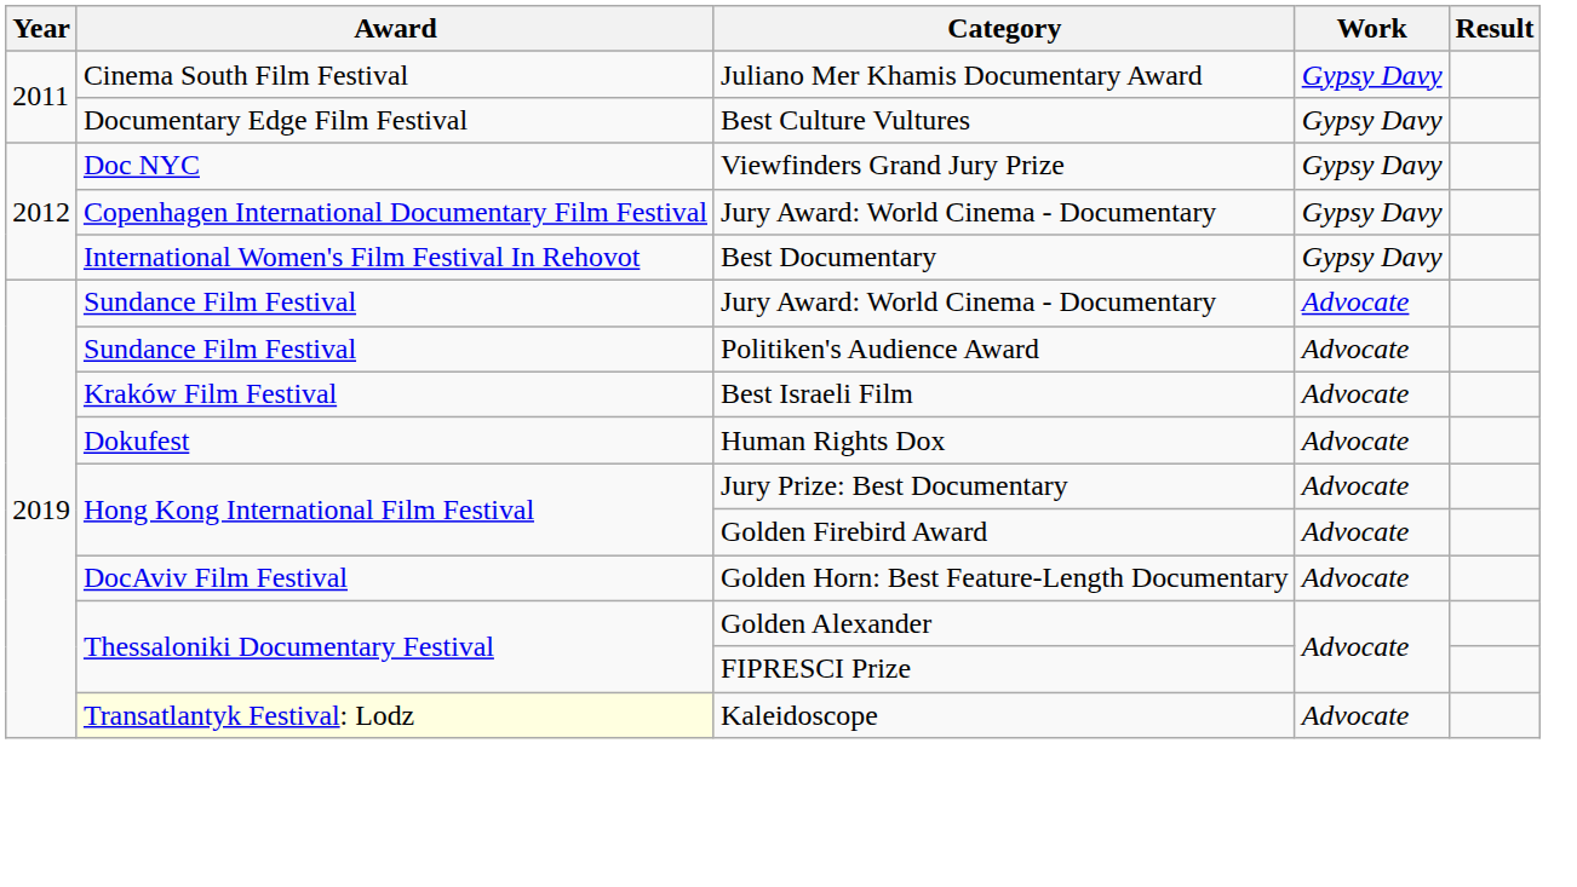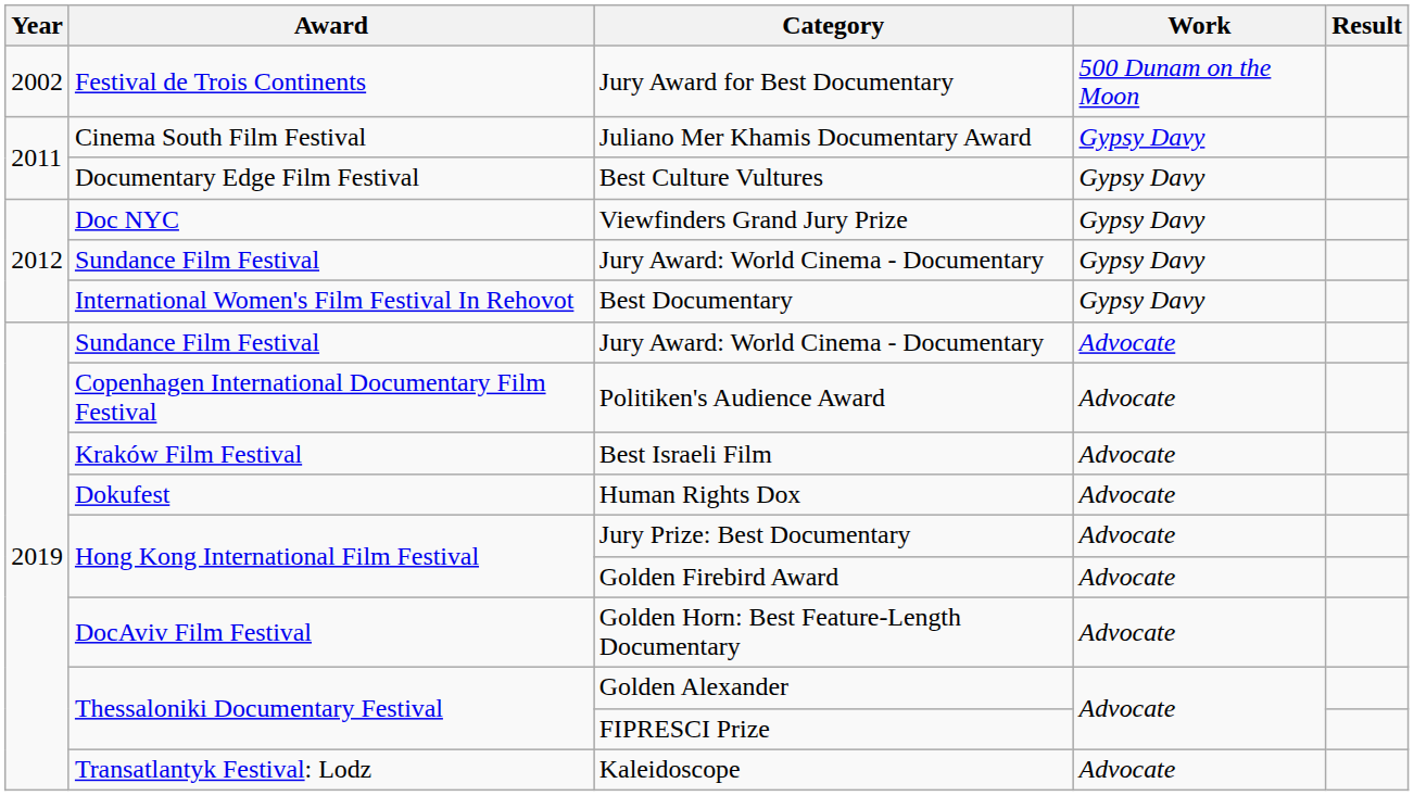+ row: 2002 | Festival de Trois Continents | Jury Award for Best Documentary | 500 Dunam on the Moon
2012 / Jury Award: World Cinema - Documentary | Award: Copenhagen International Documentary Film Festival -> Sundance Film Festival
Politiken's Audience Award | Award: Sundance Film Festival -> Copenhagen International Documentary Film Festival
Kaleidoscope | Award: lightyellow background -> no background
